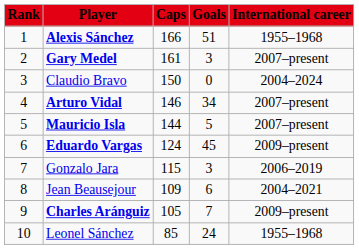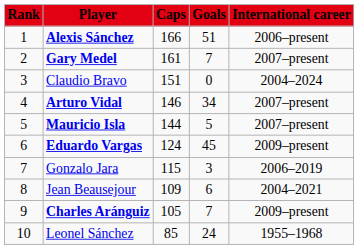Alexis Sánchez | International career: 1955–1968 -> 2006–present
Gary Medel | Goals: 3 -> 7
Claudio Bravo | Caps: 150 -> 151
